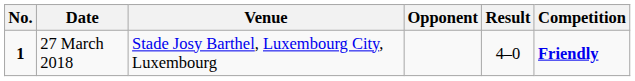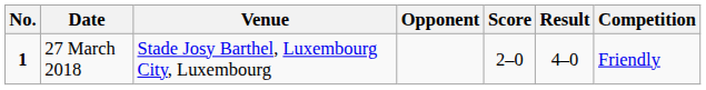+ column: Score | 2–0
27 March 2018 | Competition: bold -> normal
